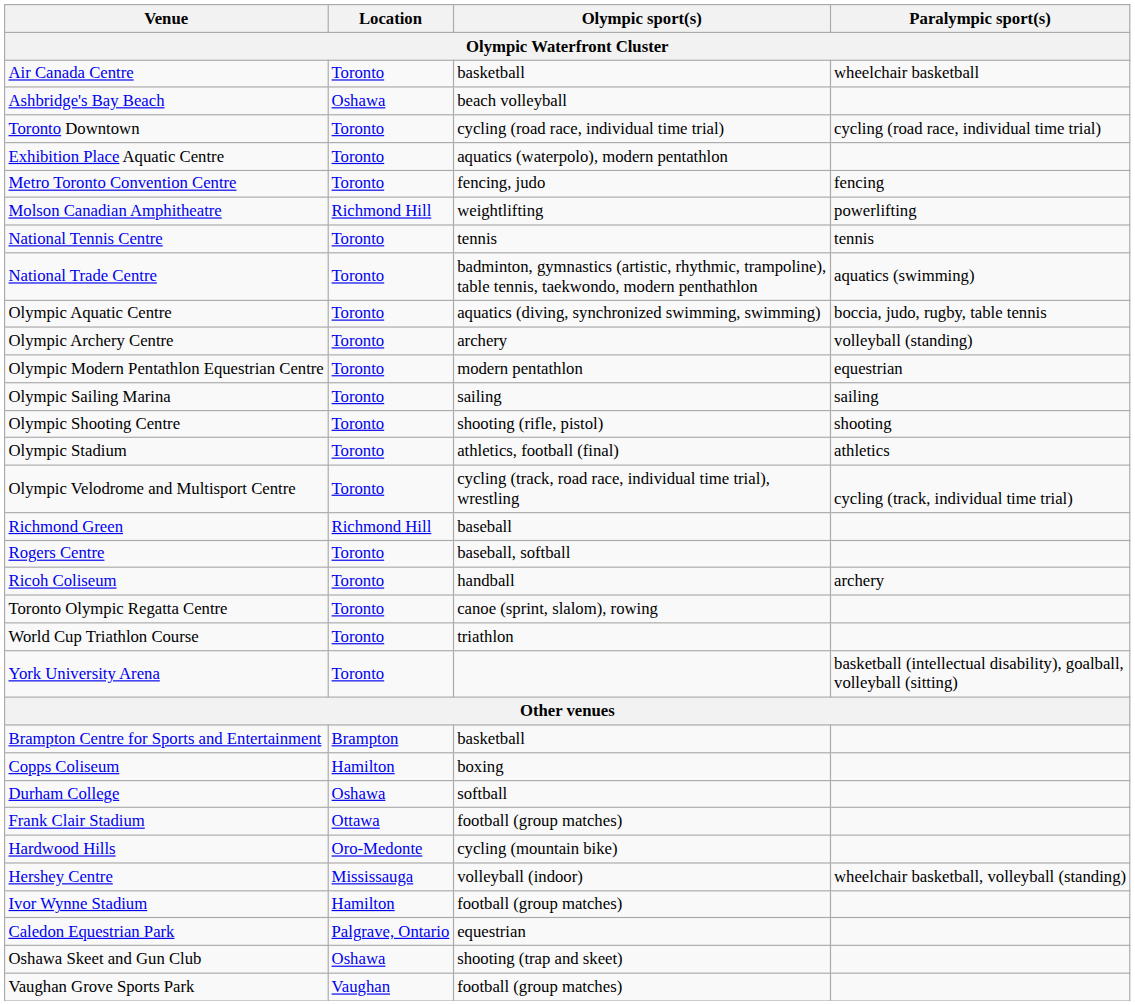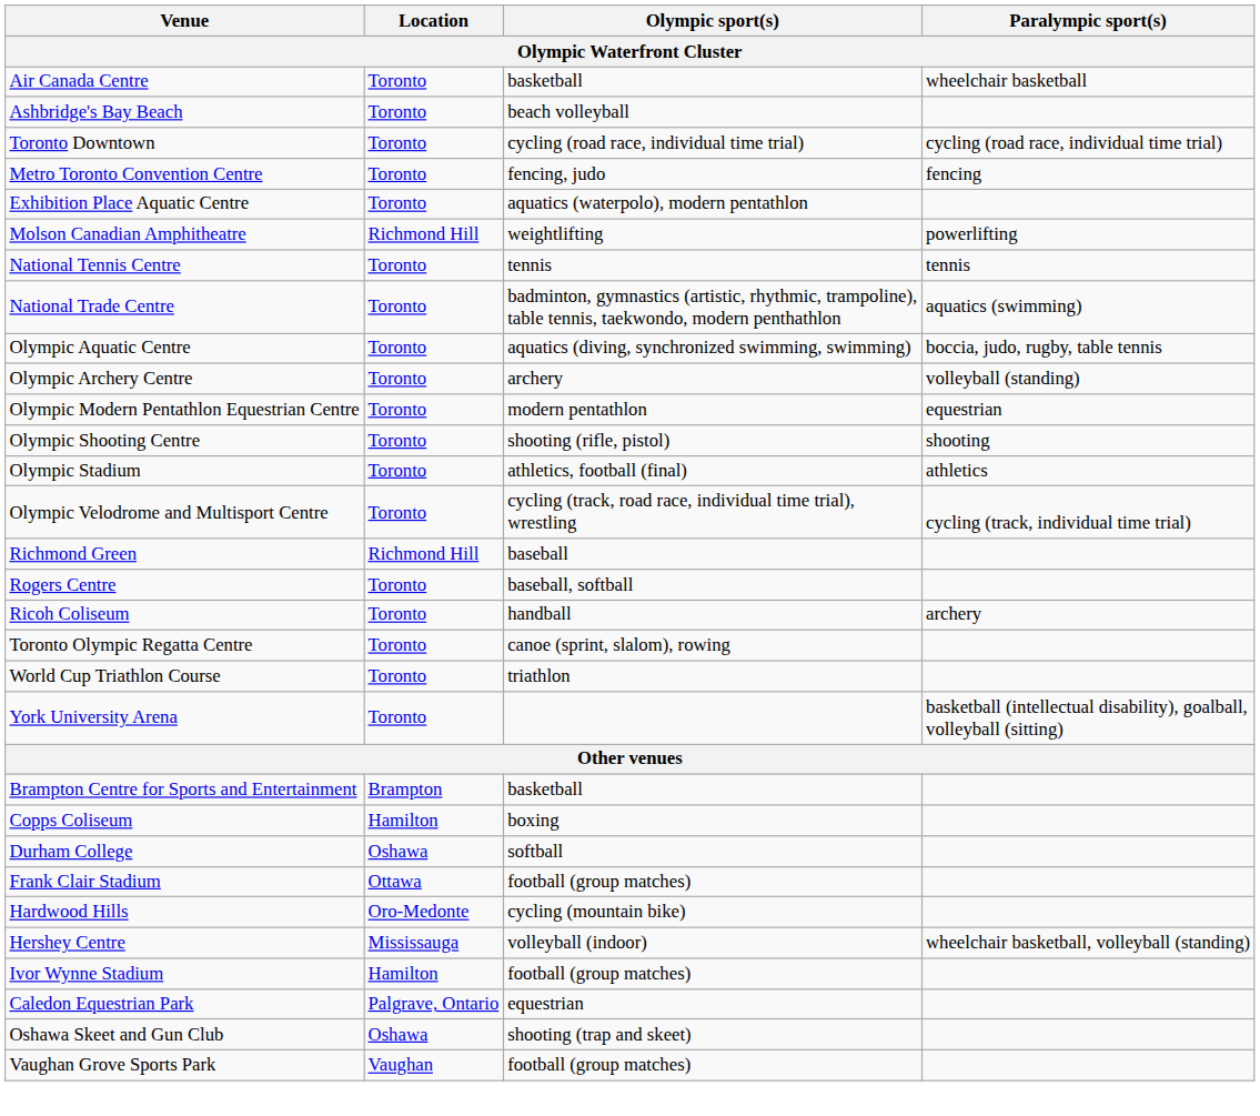Ashbridge's Bay Beach | Location: Oshawa -> Toronto
rows swapped: Exhibition Place Aquatic Centre <-> Metro Toronto Convention Centre
- row: Olympic Sailing Marina | Toronto | sailing | sailing
